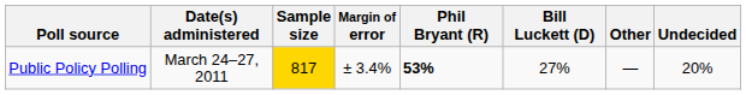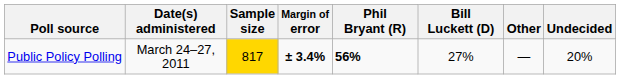Public Policy Polling | Margin of error: normal -> bold
Public Policy Polling | Phil Bryant (R): 53% -> 56%
